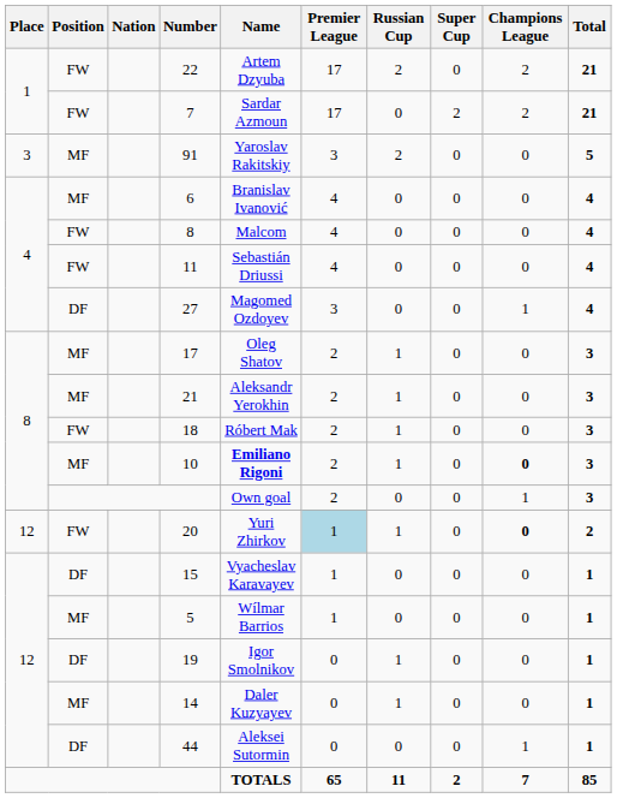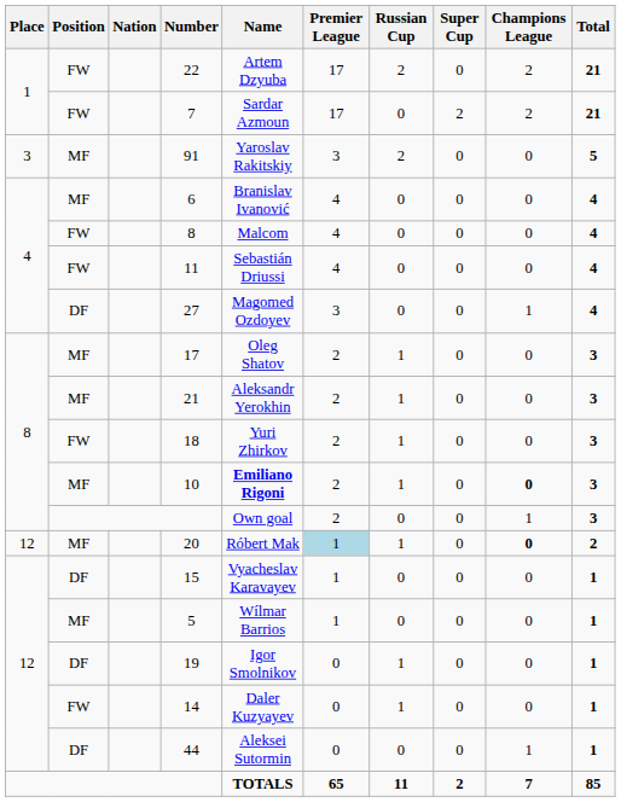18 | Name: Róbert Mak -> Yuri Zhirkov
20 | Position: FW -> MF
20 | Name: Yuri Zhirkov -> Róbert Mak
14 | Position: MF -> FW
